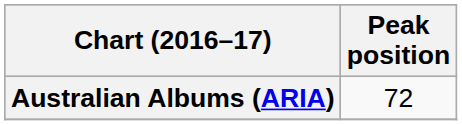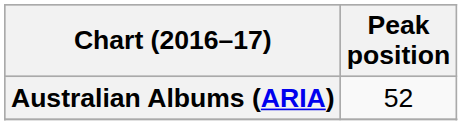Australian Albums (ARIA) | Peak position: 72 -> 52
